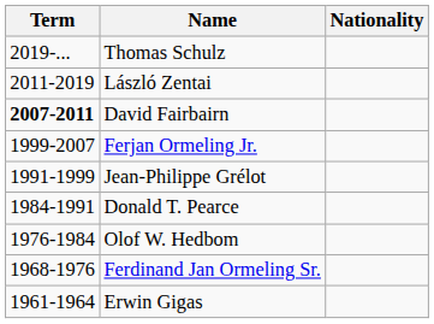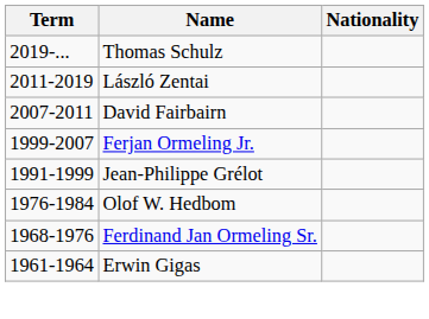David Fairbairn | Term: bold -> normal
- row: 1984-1991 | Donald T. Pearce
